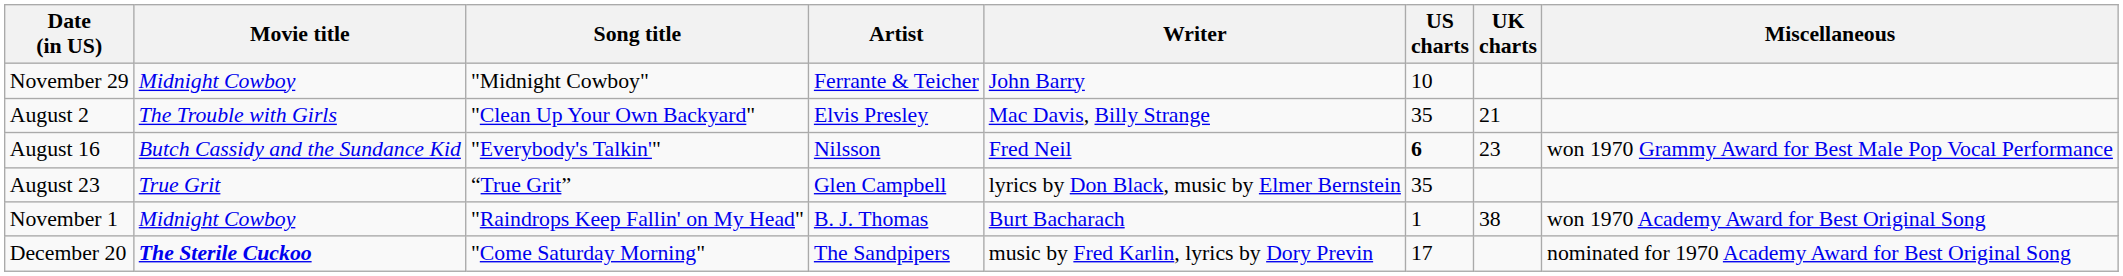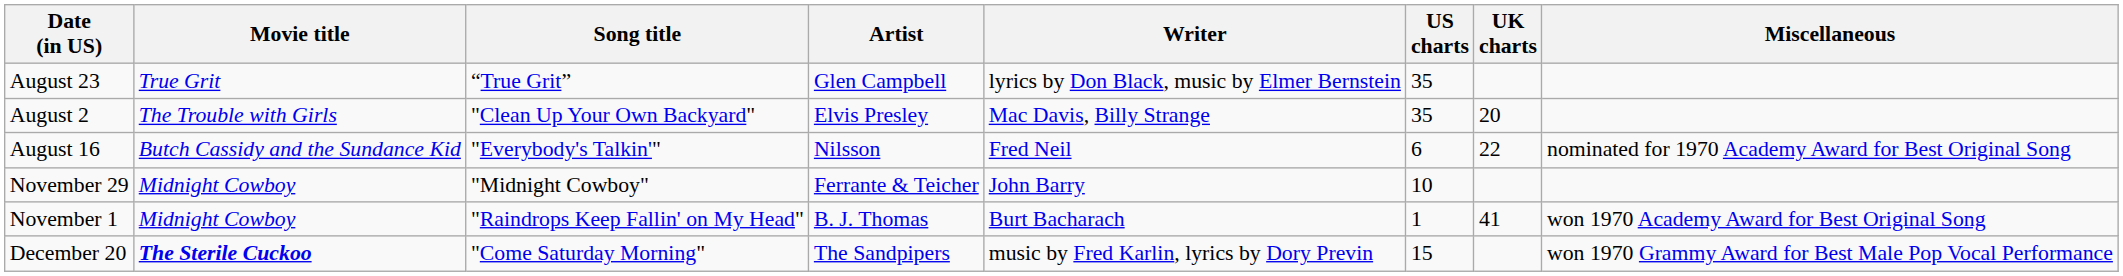rows swapped: November 29 <-> August 23
August 2 | UK charts: 21 -> 20
August 16 | US charts: bold -> normal
August 16 | UK charts: 23 -> 22
August 16 | Miscellaneous: won 1970 Grammy Award for Best Male Pop Vocal Performance -> nominated for 1970 Academy Award for Best Original Song
November 1 | UK charts: 38 -> 41
December 20 | US charts: 17 -> 15
December 20 | Miscellaneous: nominated for 1970 Academy Award for Best Original Song -> won 1970 Grammy Award for Best Male Pop Vocal Performance
